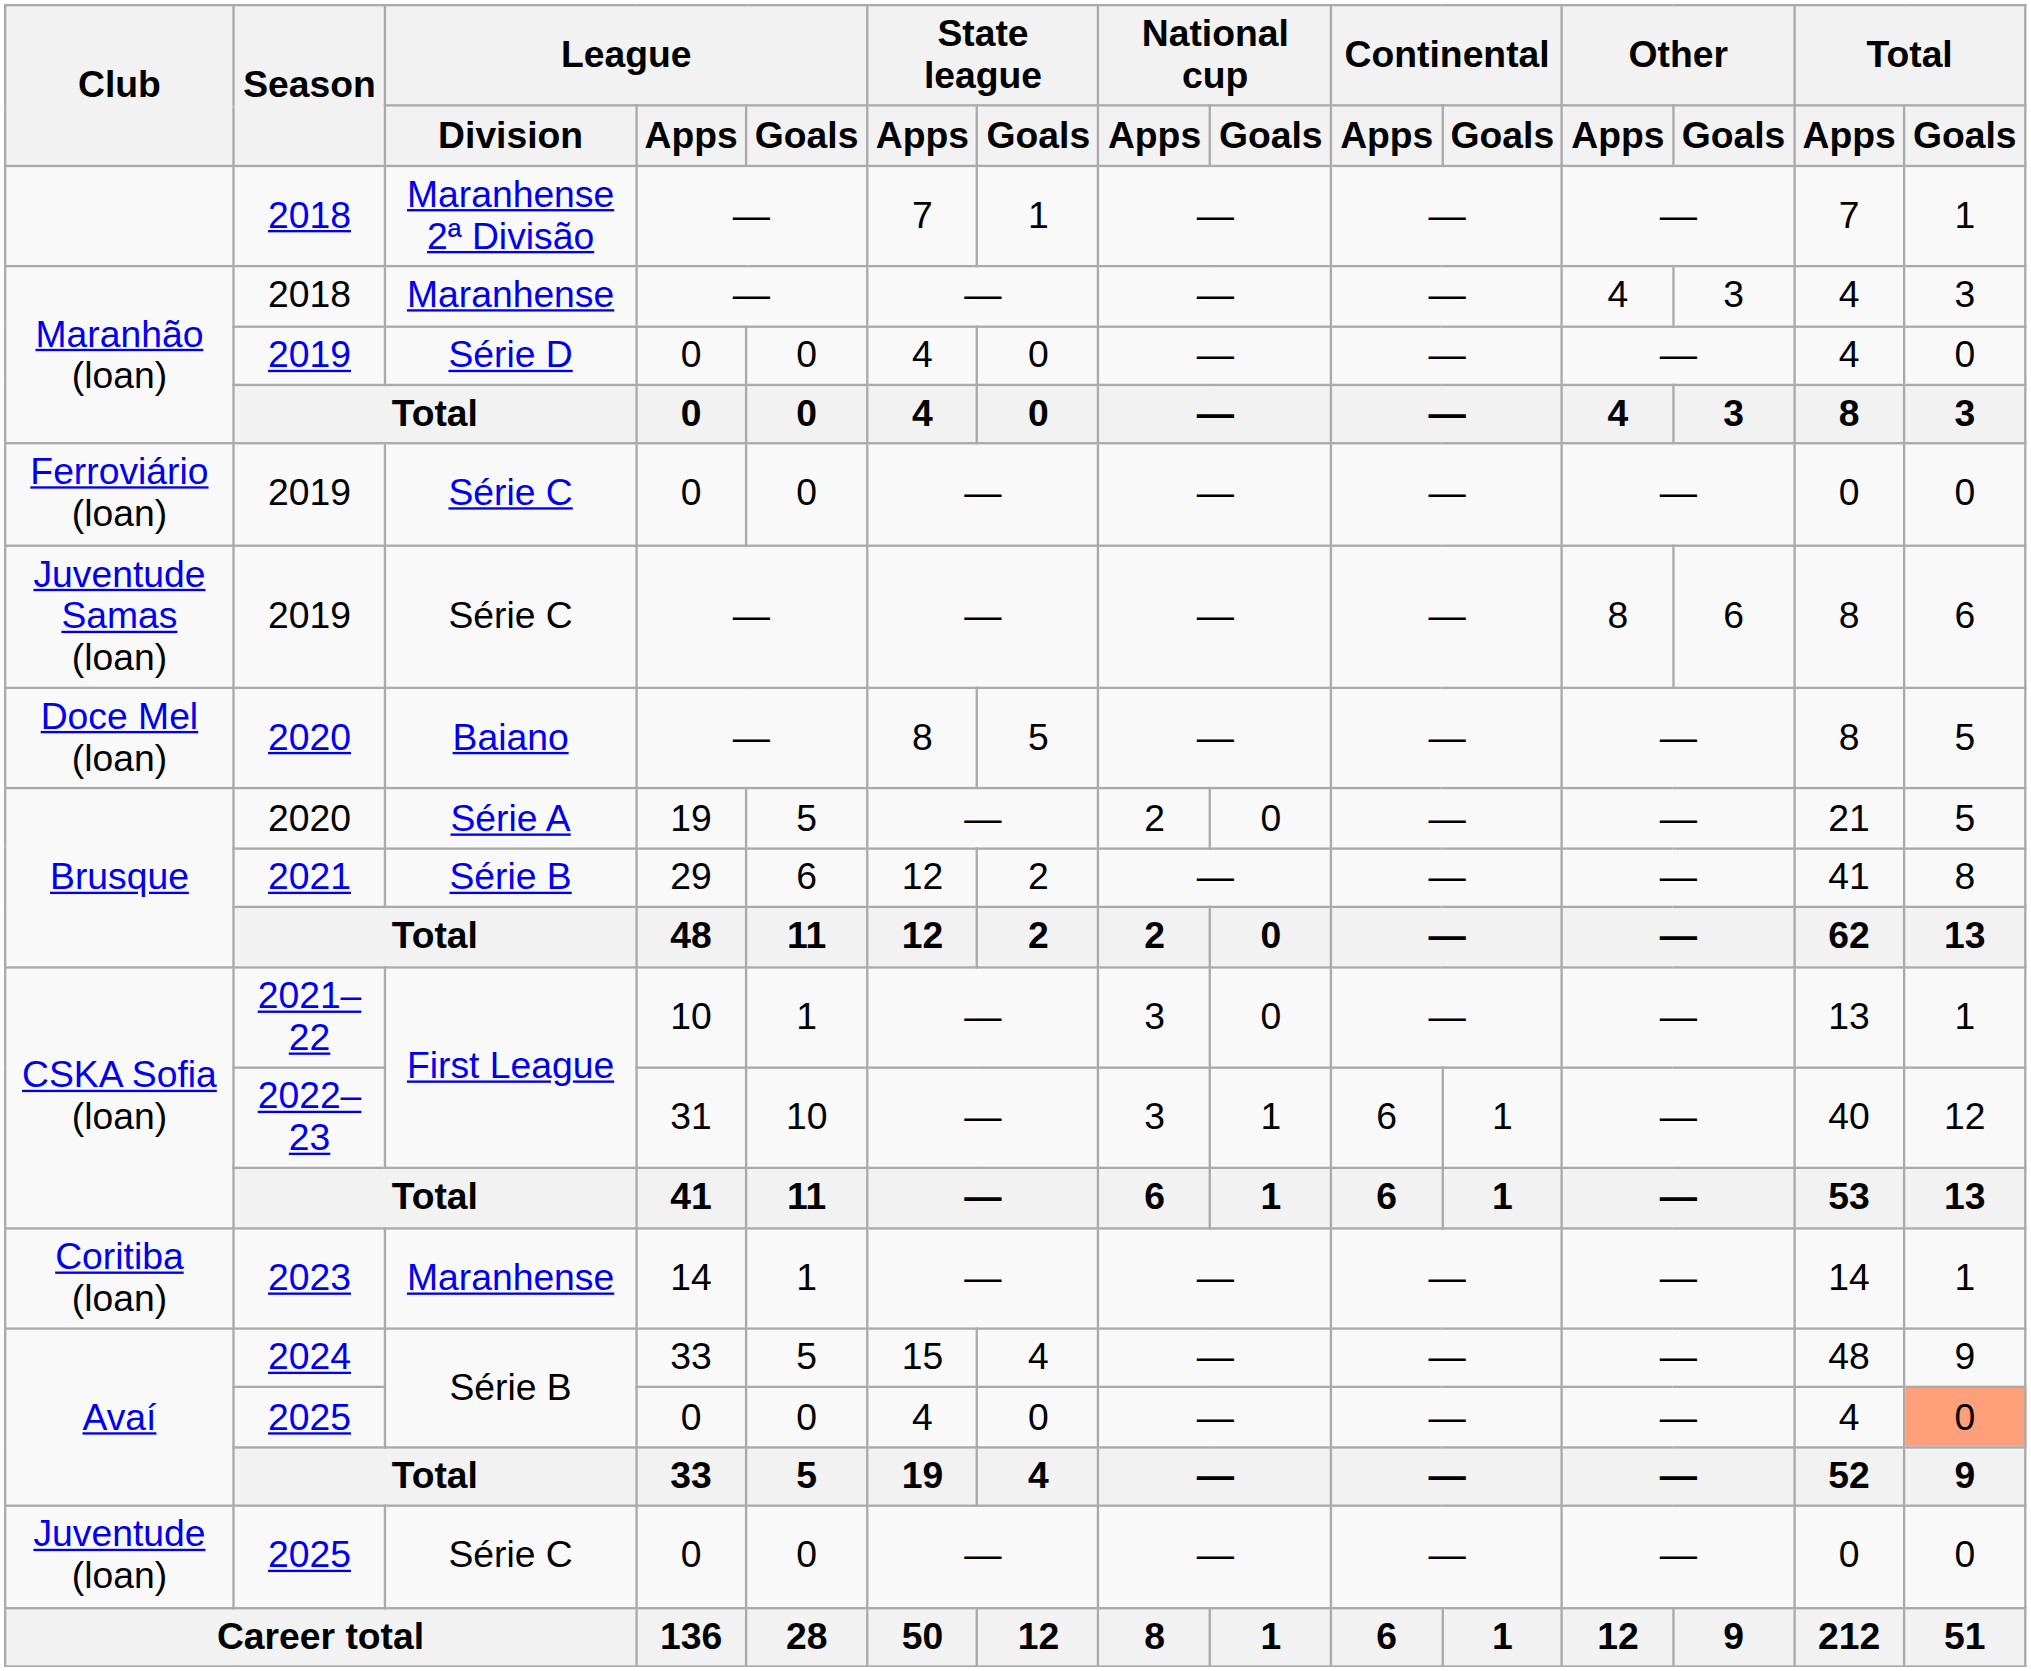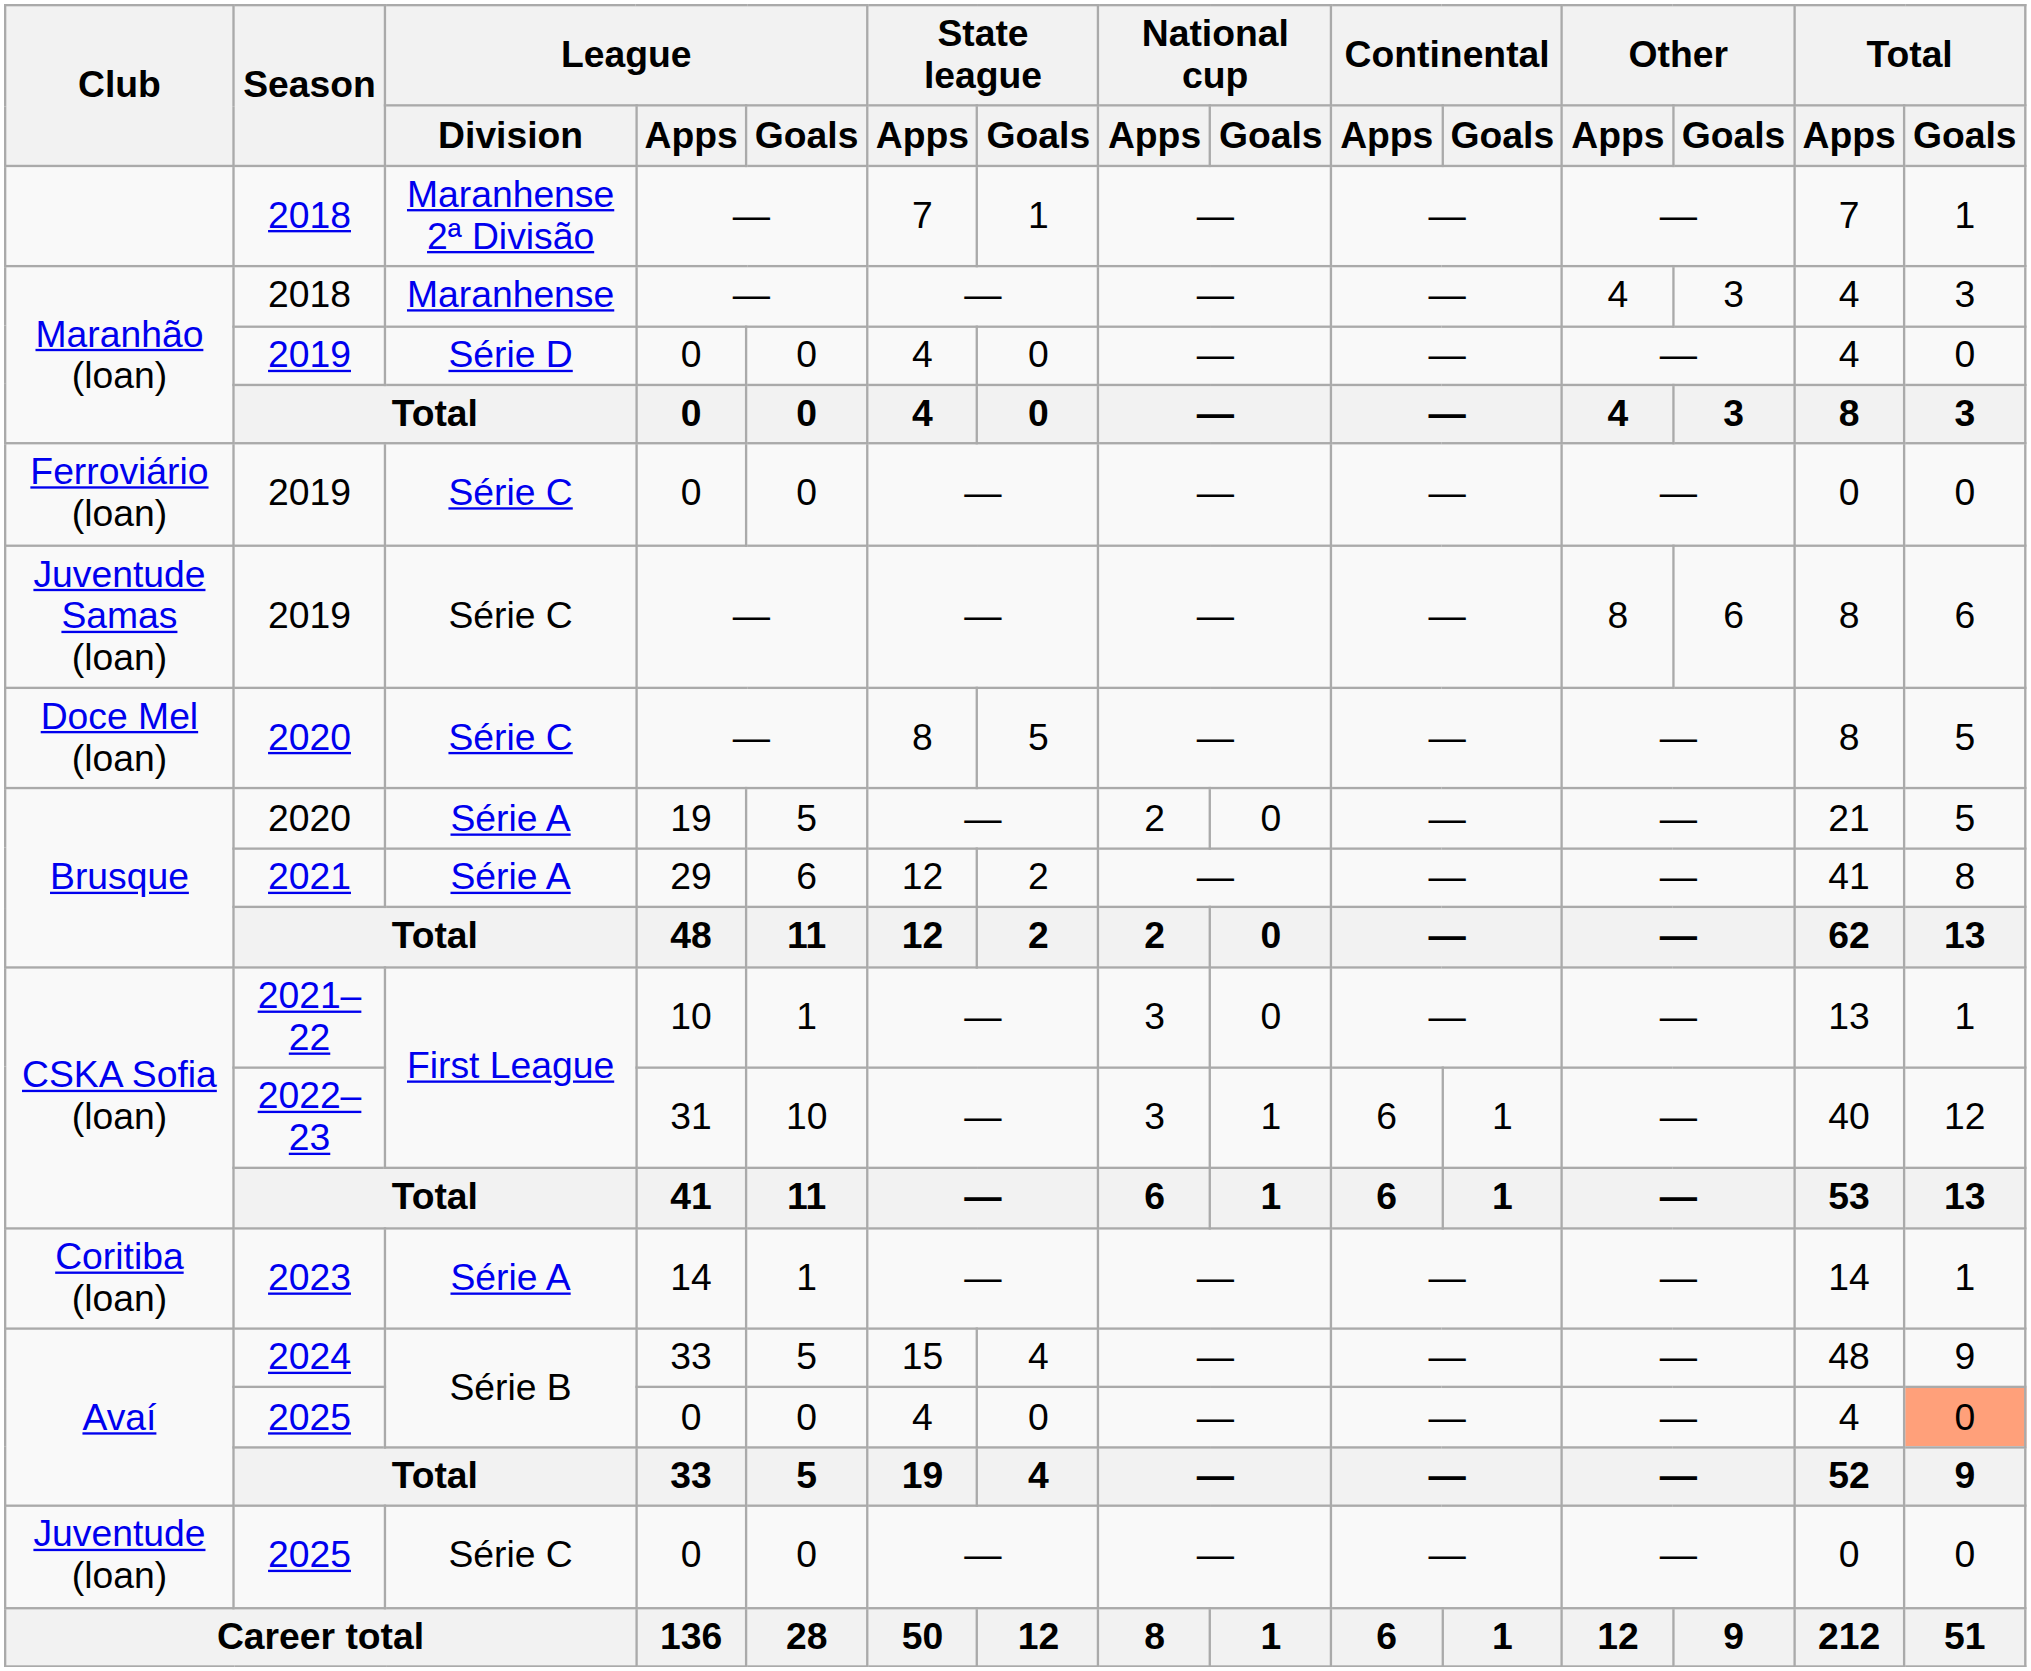Doce Mel (loan) | League / Division: Baiano -> Série C
Brusque / 2021 | League / Division: Série B -> Série A
Coritiba (loan) | League / Division: Maranhense -> Série A
